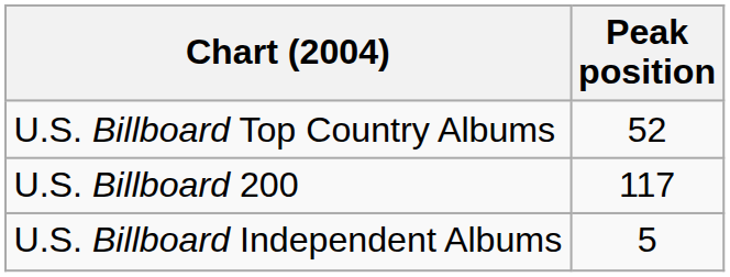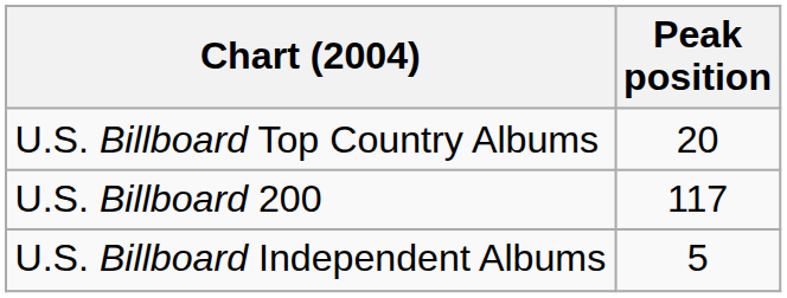U.S. Billboard Top Country Albums | Peak position: 52 -> 20
